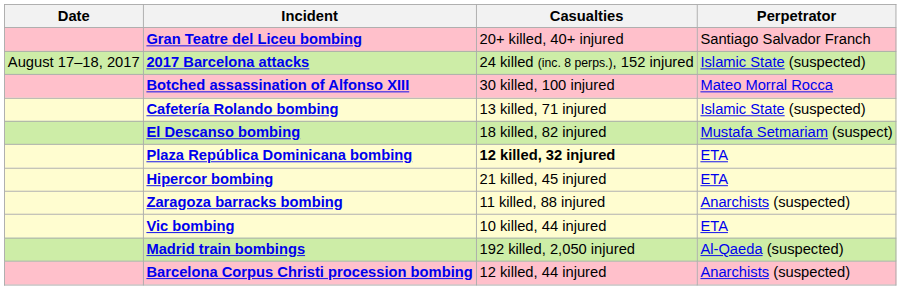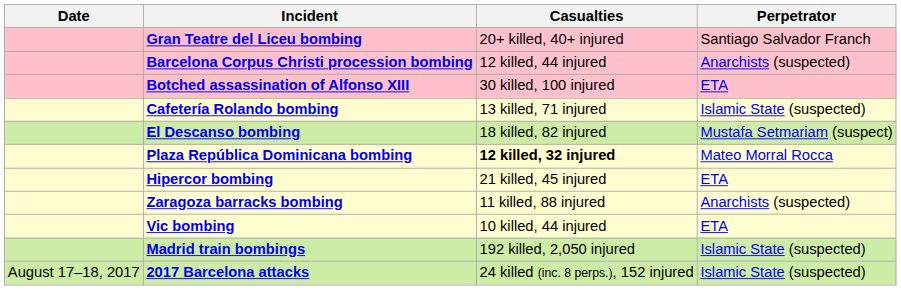rows swapped: Barcelona Corpus Christi procession bombing <-> 2017 Barcelona attacks
Botched assassination of Alfonso XIII | Perpetrator: Mateo Morral Rocca -> ETA
Plaza República Dominicana bombing | Perpetrator: ETA -> Mateo Morral Rocca
Madrid train bombings | Perpetrator: Al-Qaeda (suspected) -> Islamic State (suspected)
